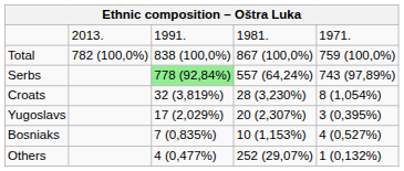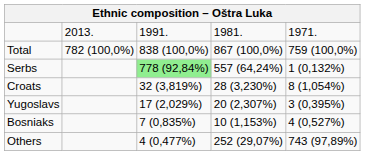Serbs | column 5: 743 (97,89%) -> 1 (0,132%)
Others | column 5: 1 (0,132%) -> 743 (97,89%)
